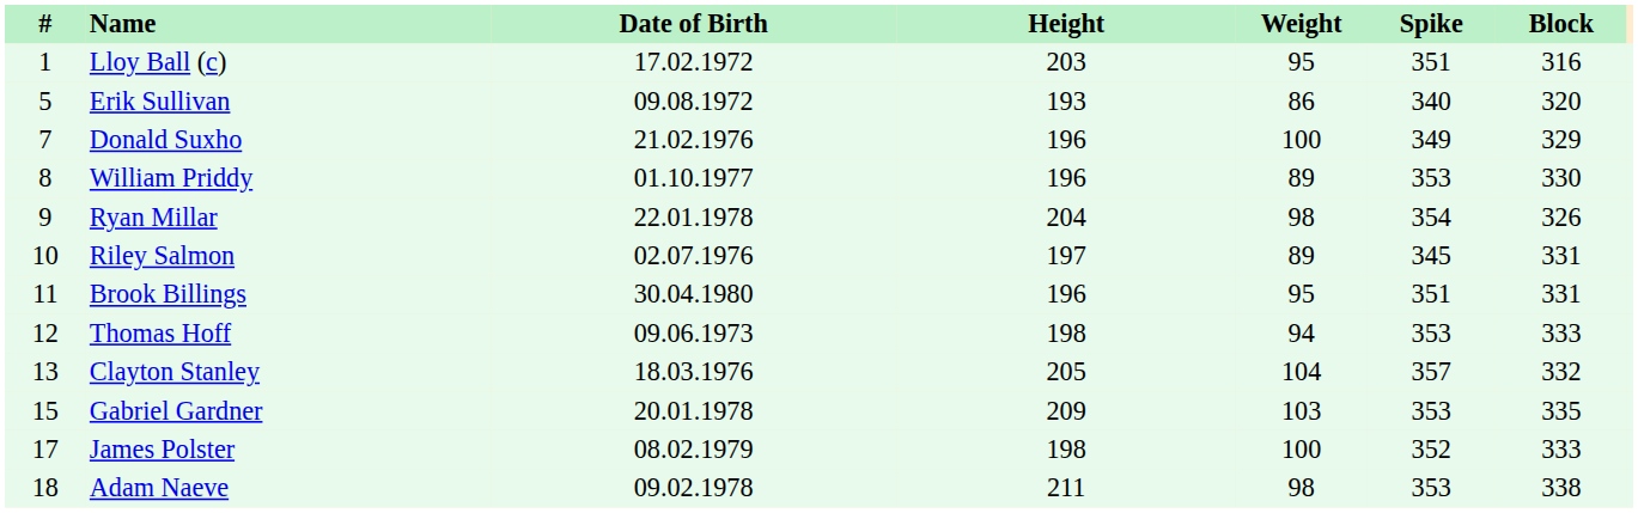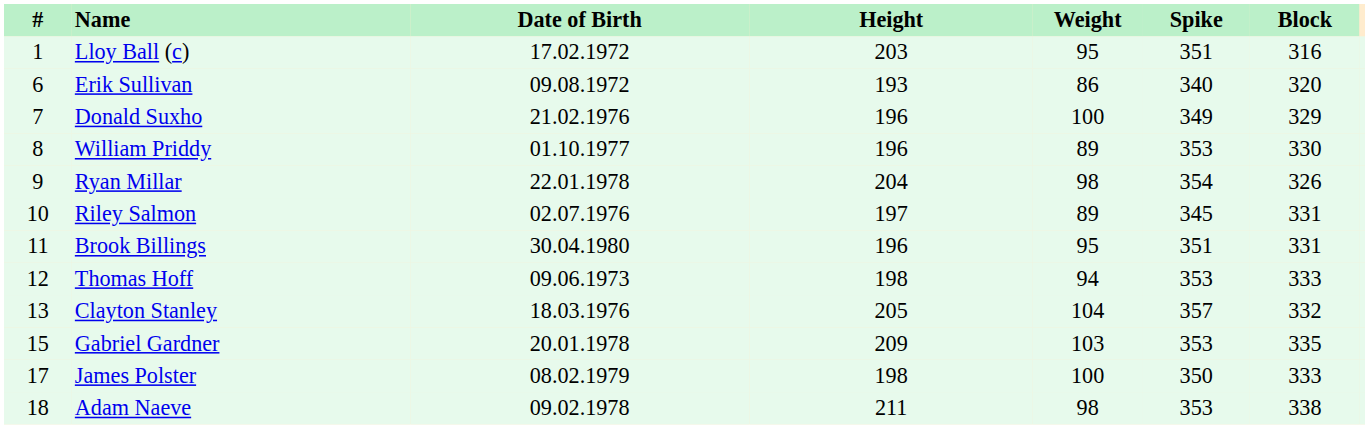Erik Sullivan | #: 5 -> 6
James Polster | Spike: 352 -> 350
